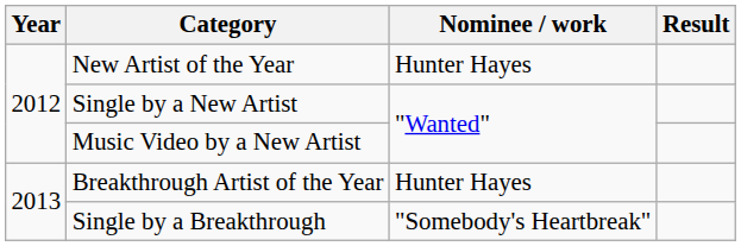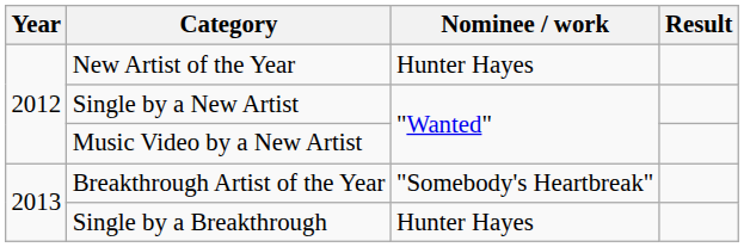Breakthrough Artist of the Year | Nominee / work: Hunter Hayes -> "Somebody's Heartbreak"
Single by a Breakthrough | Nominee / work: "Somebody's Heartbreak" -> Hunter Hayes
